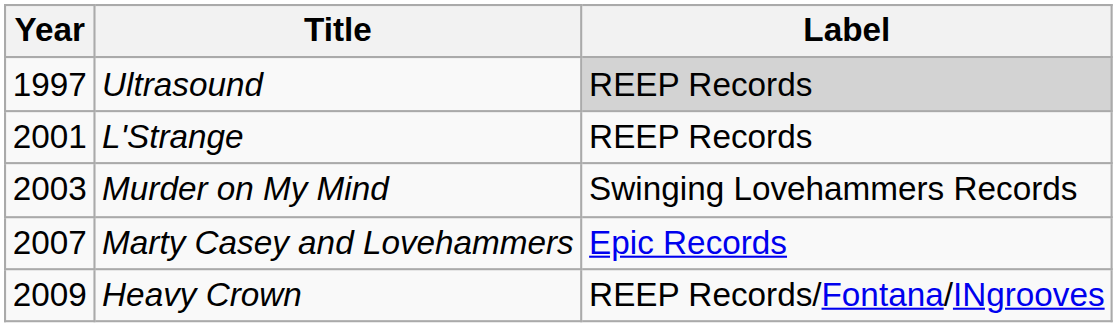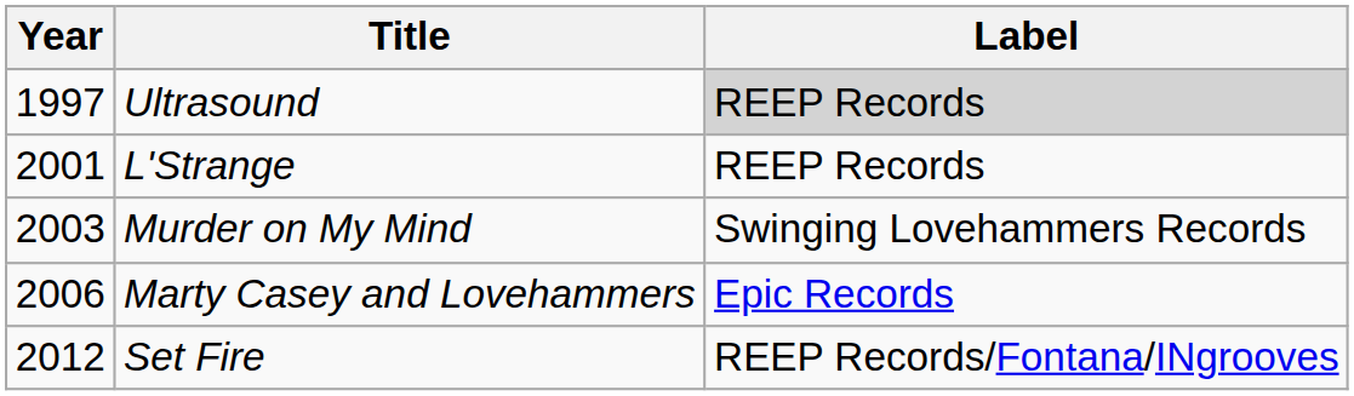Marty Casey and Lovehammers | Year: 2007 -> 2006
- row: 2009 | Heavy Crown | REEP Records/Fontana/INgrooves
+ row: 2012 | Set Fire | REEP Records/Fontana/INgrooves
